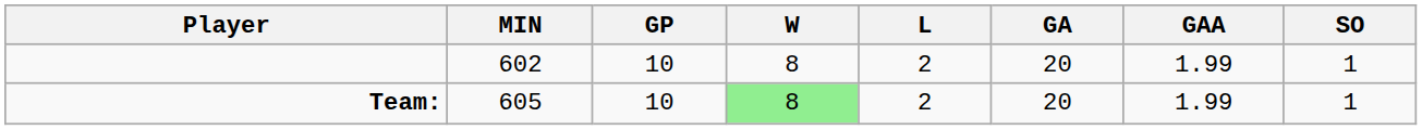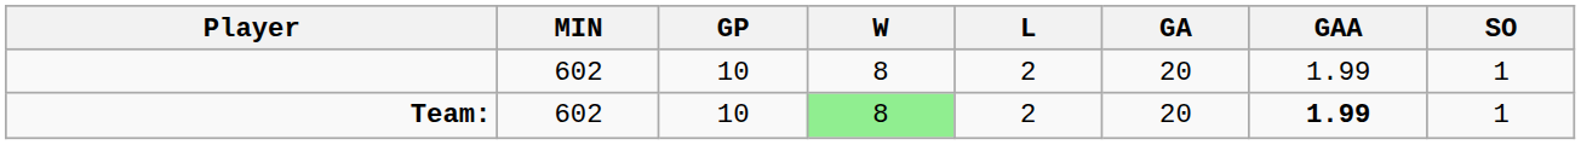Team: | MIN: 605 -> 602
Team: | GAA: normal -> bold
